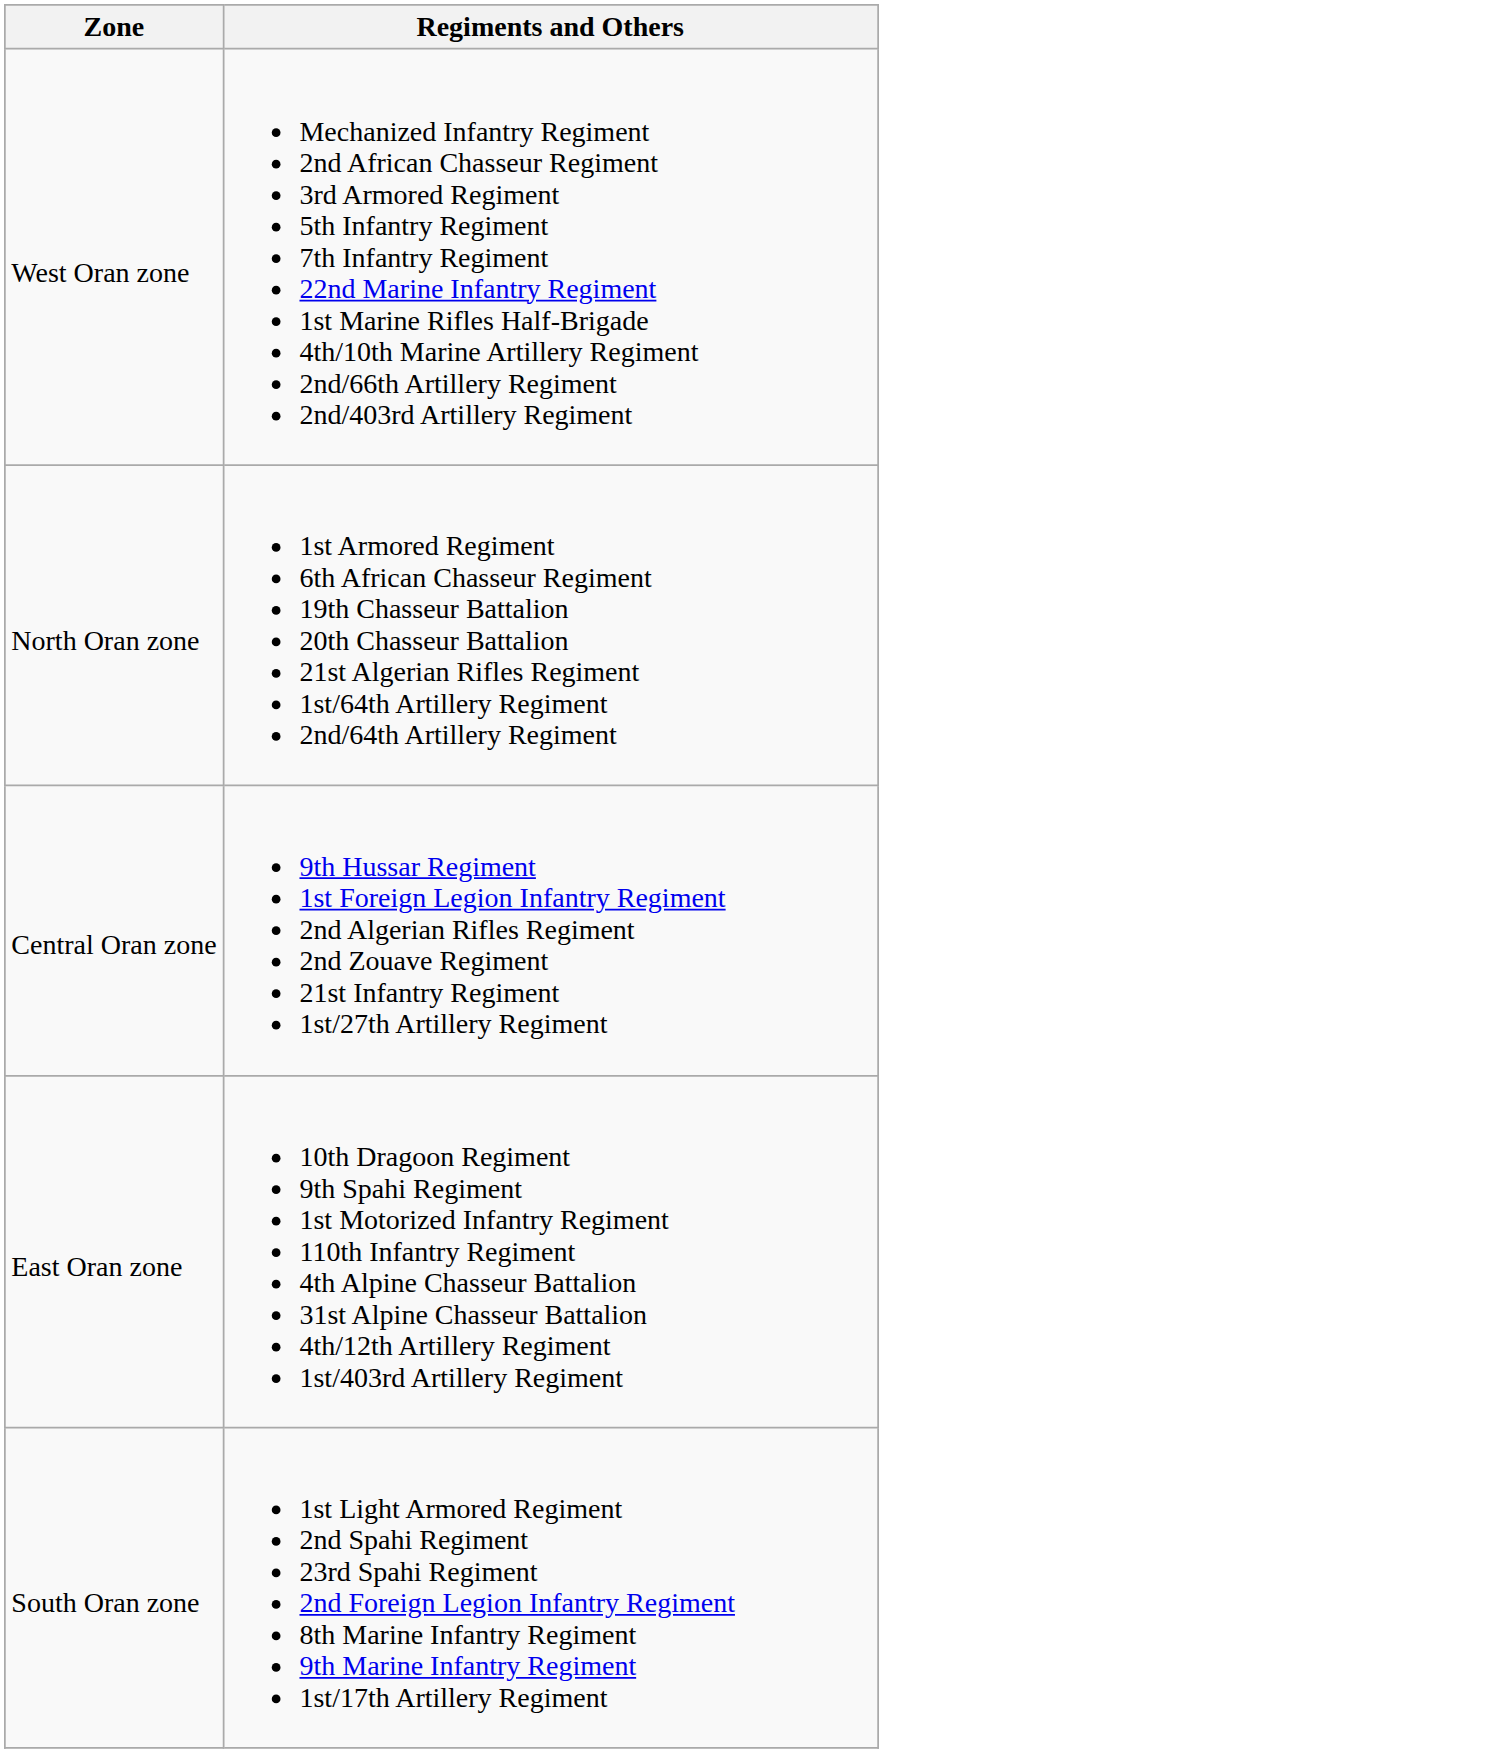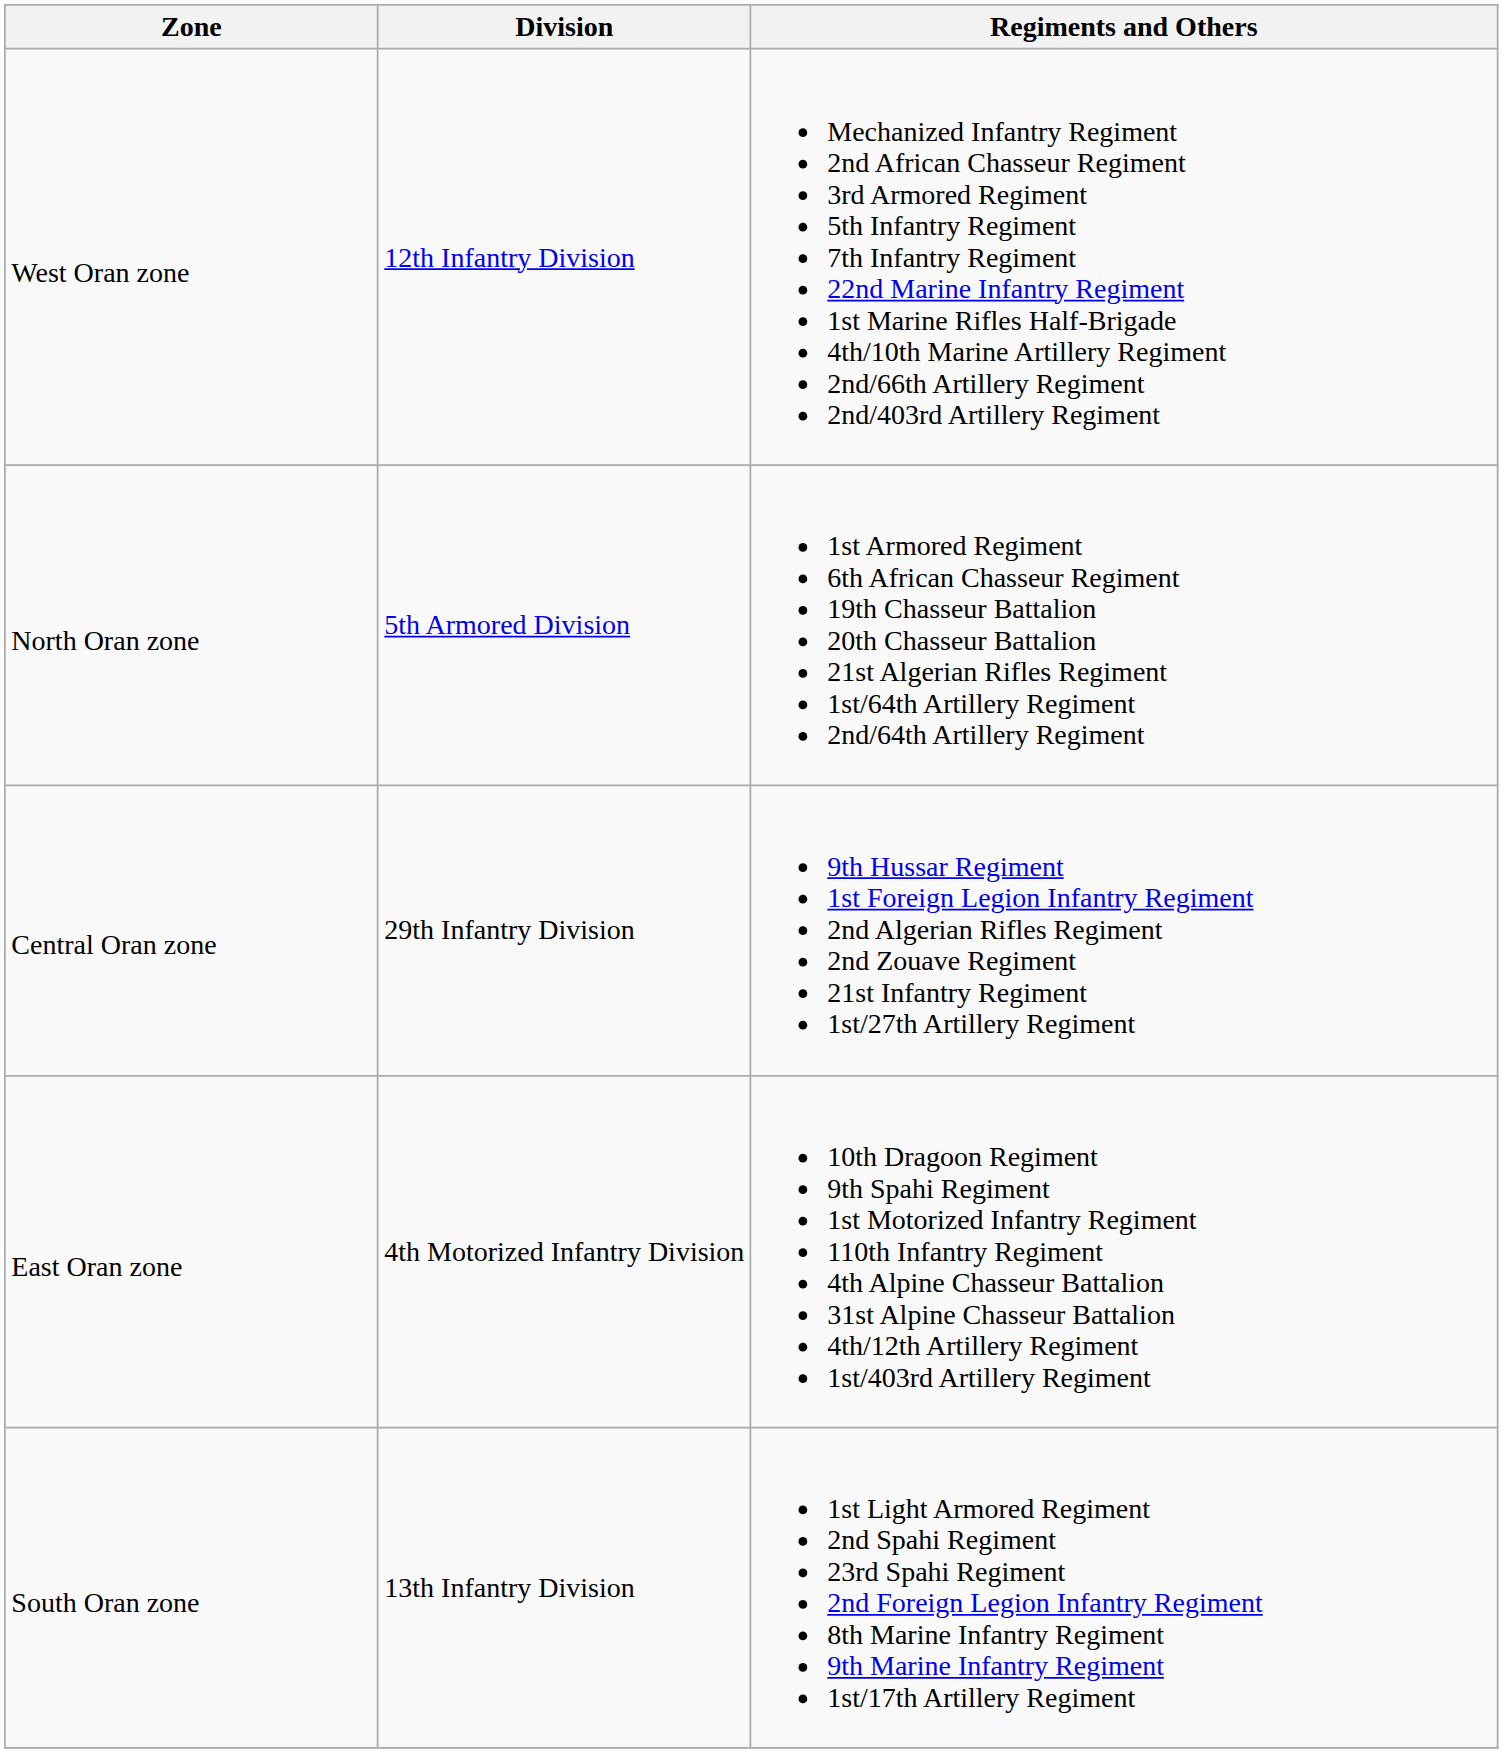+ column: Division | 12th Infantry Division | 5th Armored Division | 29th Infantry Division | 4th Motorized Infantry Division | 13th Infantry Division
